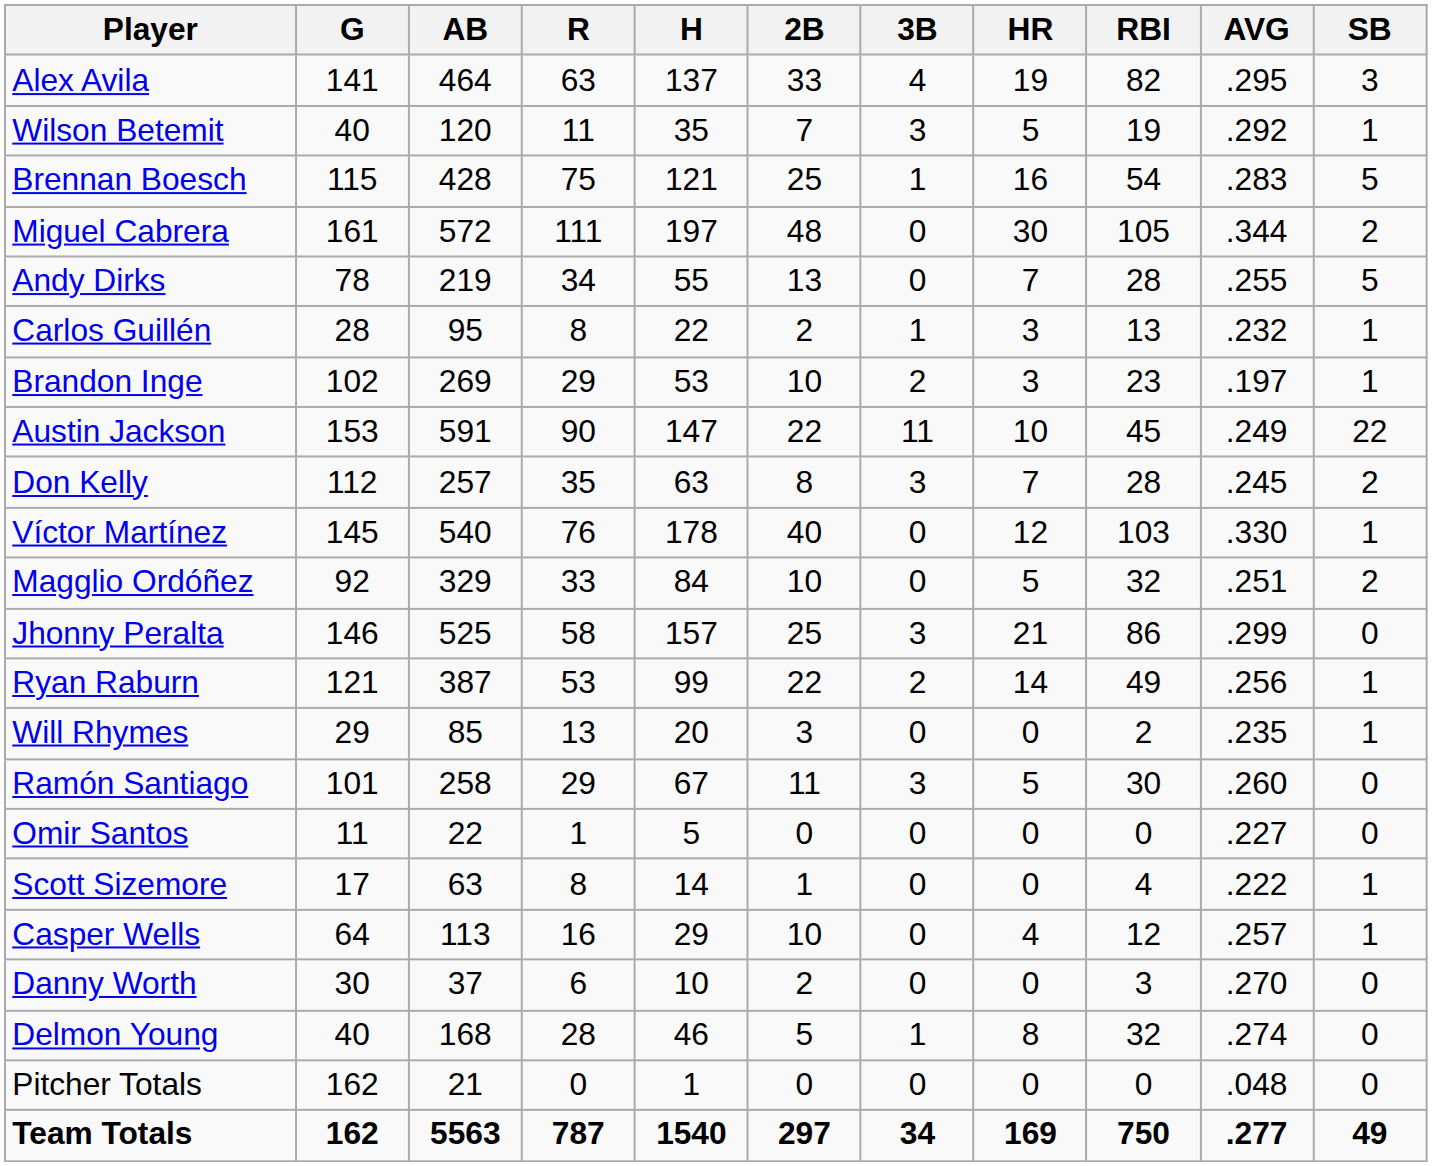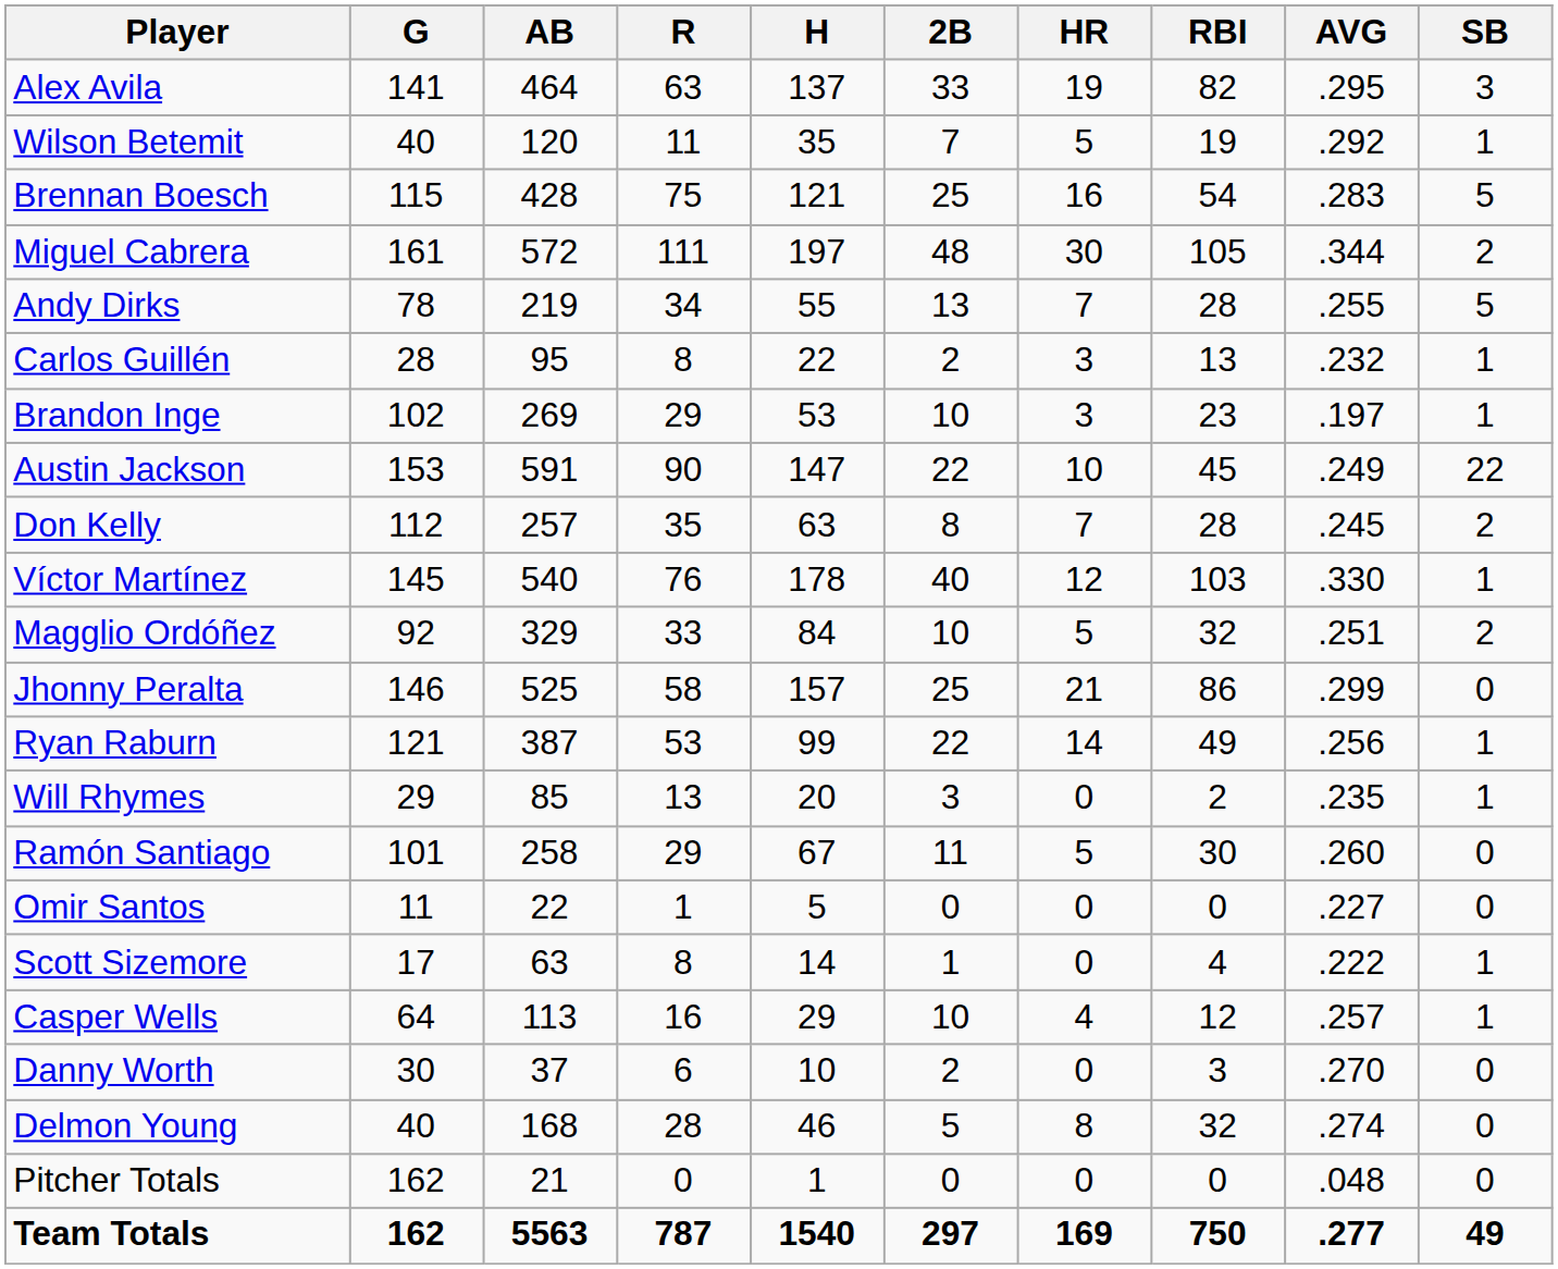- column: 3B | 4 | 3 | 1 | 0 | 0 | 1 | 2 | 11 | 3 | 0 | 0 | 3 | 2 | 0 | 3 | 0 | 0 | 0 | 0 | 1 | 0 | 34
